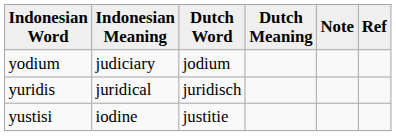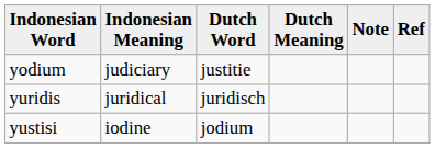yodium | Dutch Word: jodium -> justitie
yustisi | Dutch Word: justitie -> jodium
